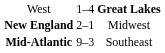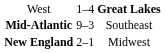rows swapped: Mid-Atlantic <-> New England
